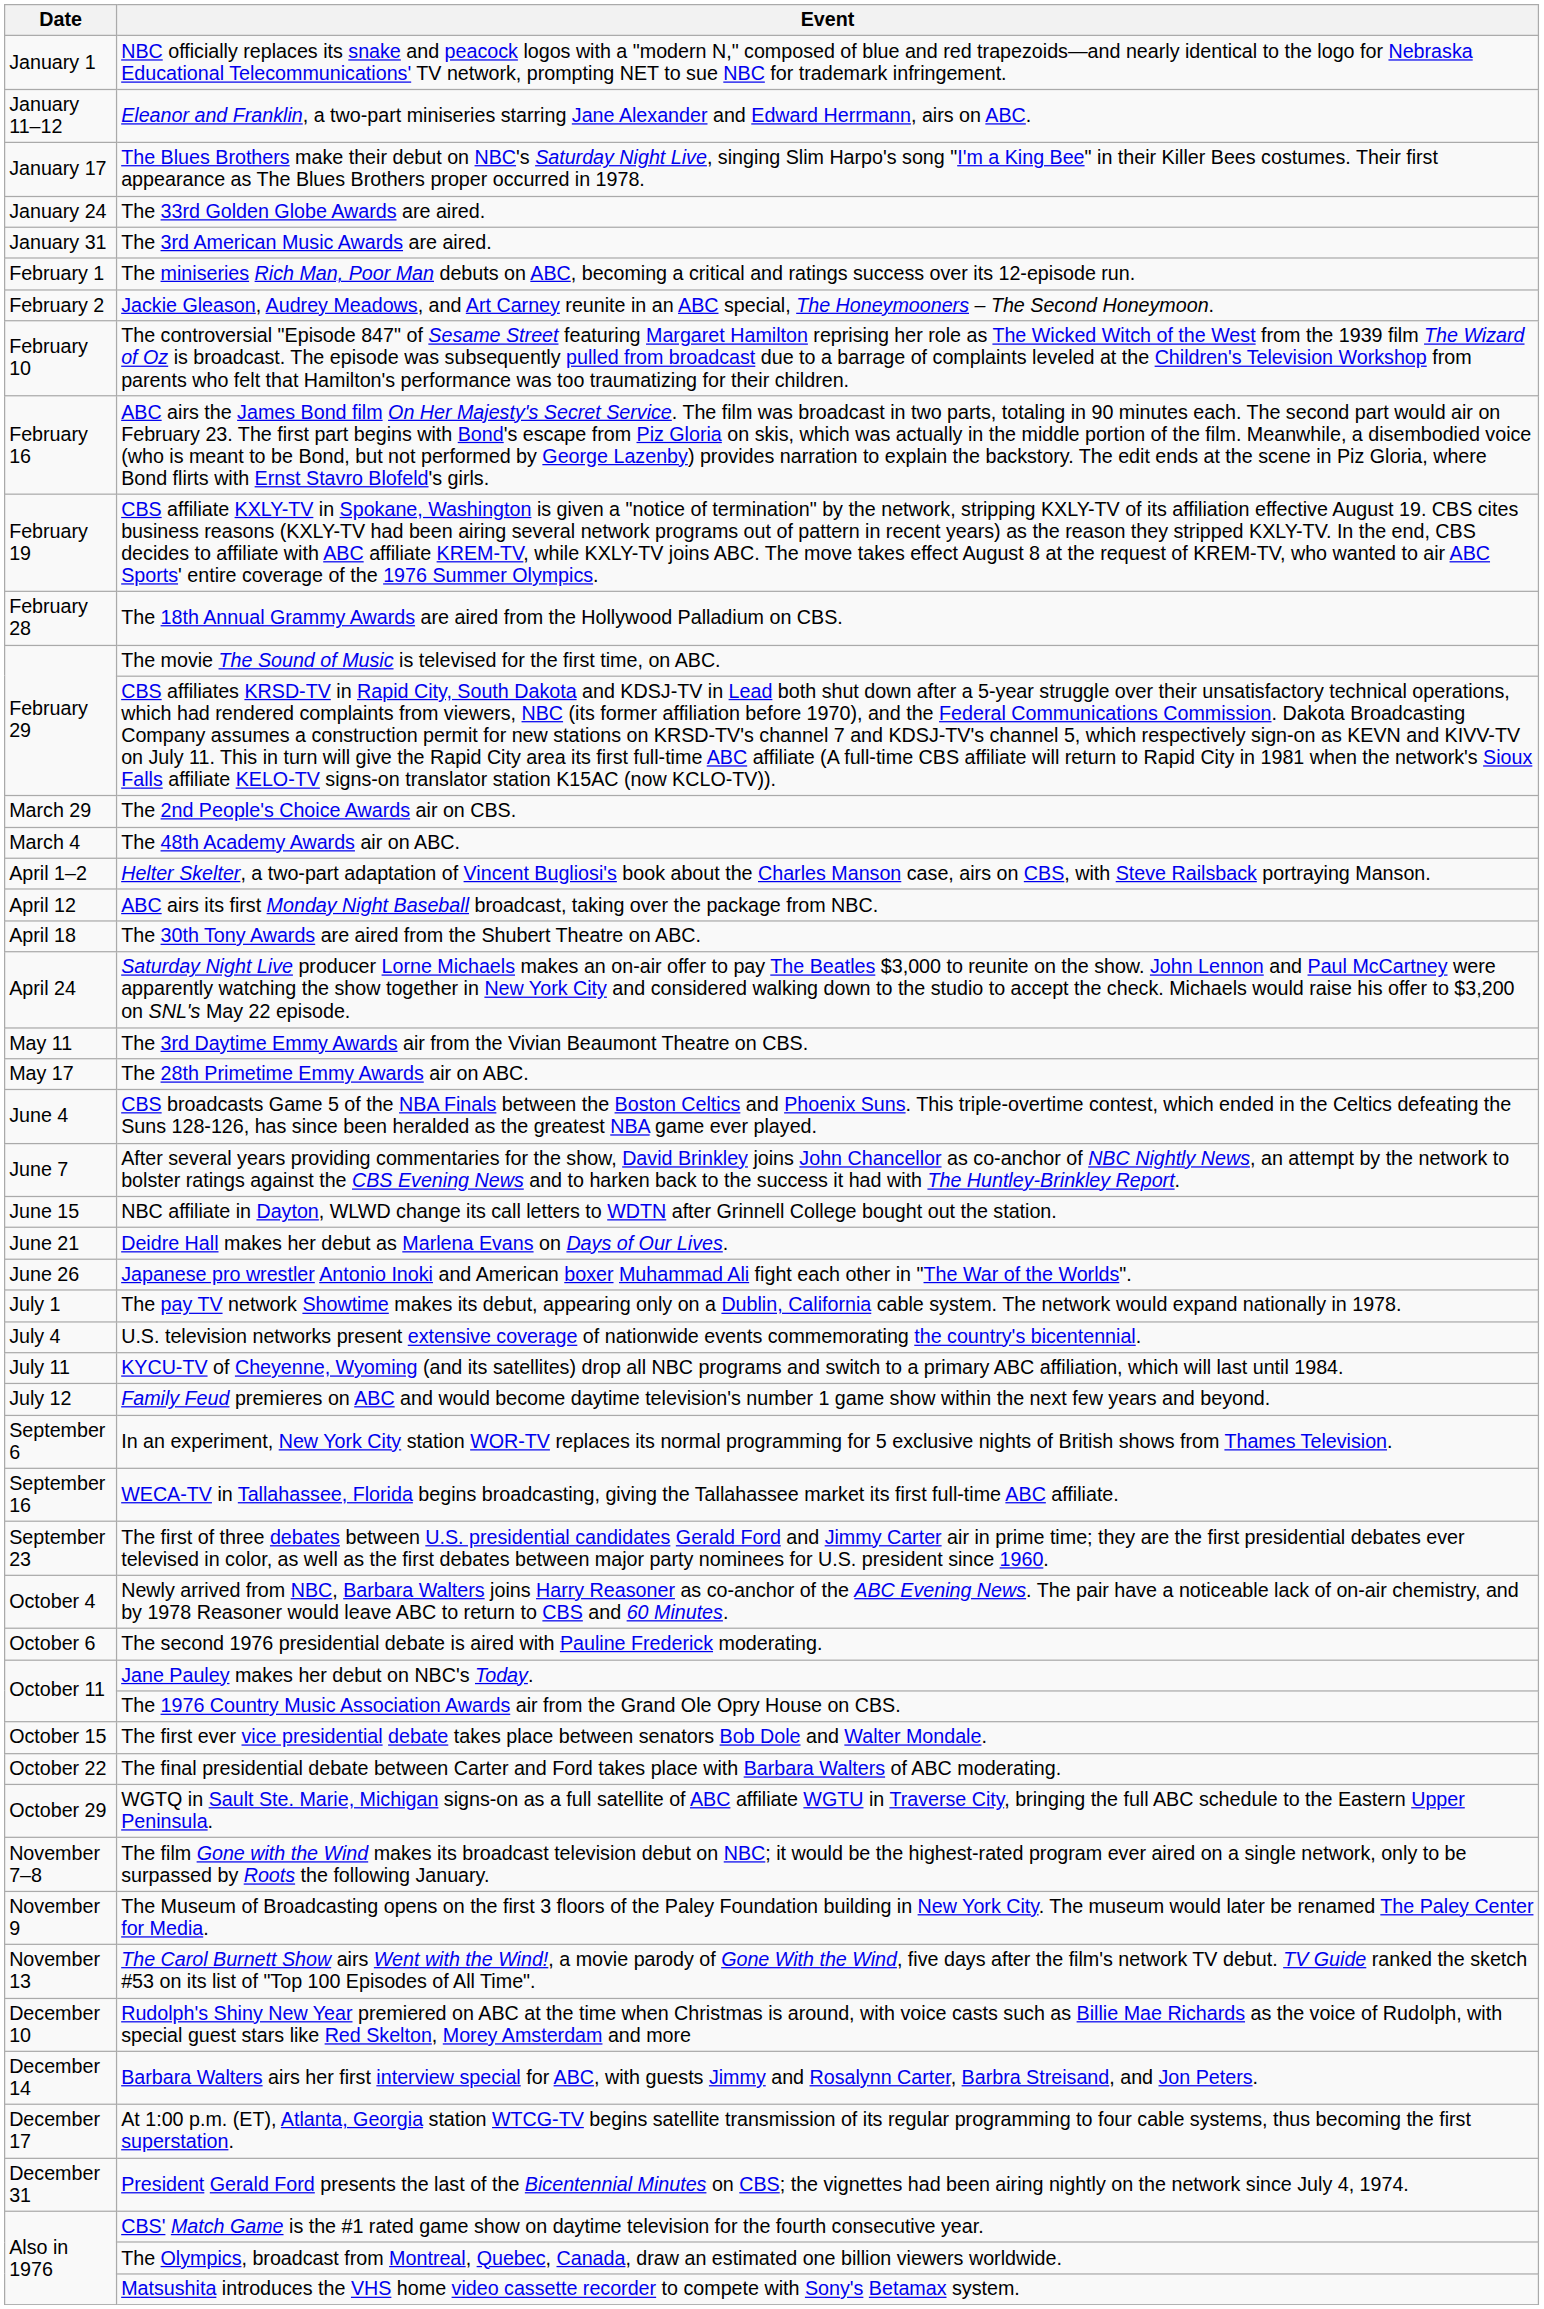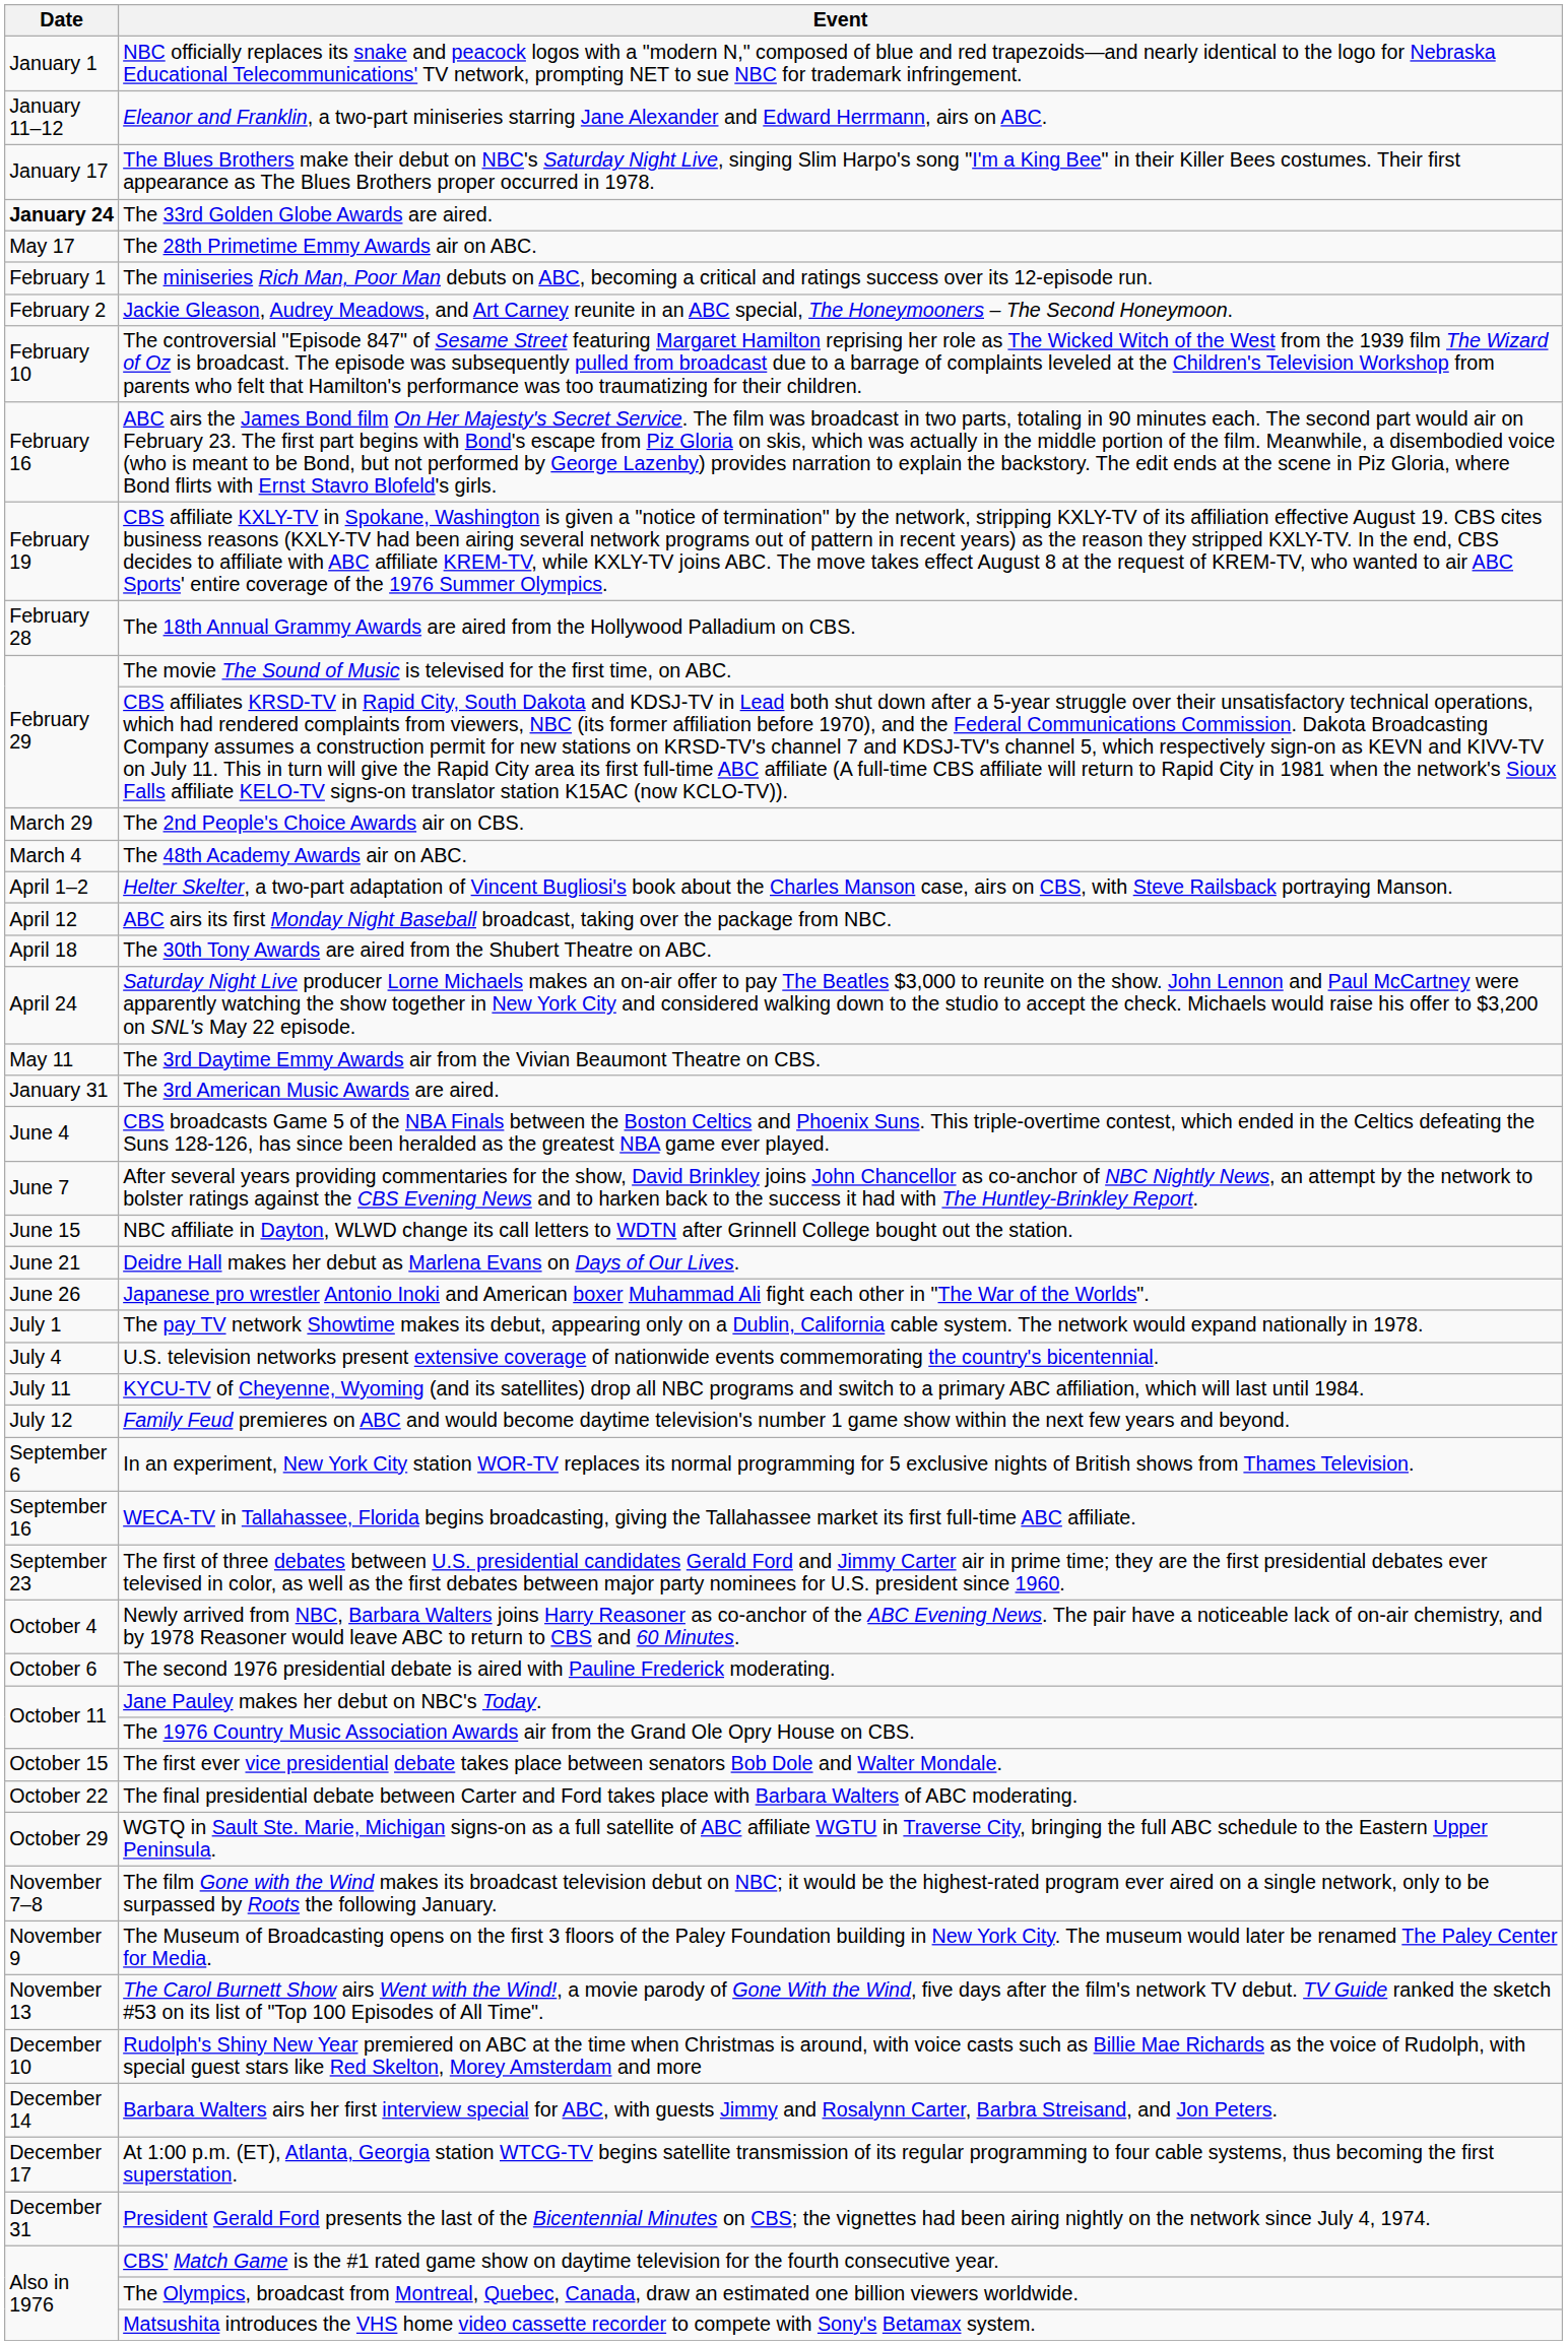The 33rd Golden Globe Awards are aired. | Date: normal -> bold
rows swapped: The 3rd American Music Awards are aired. <-> The 28th Primetime Emmy Awards air on ABC.
